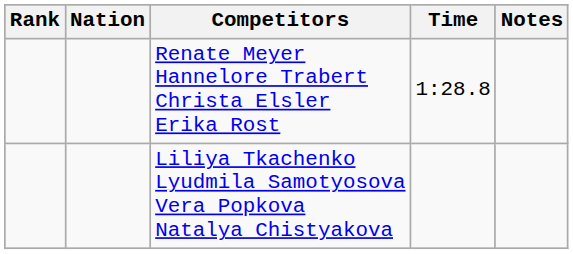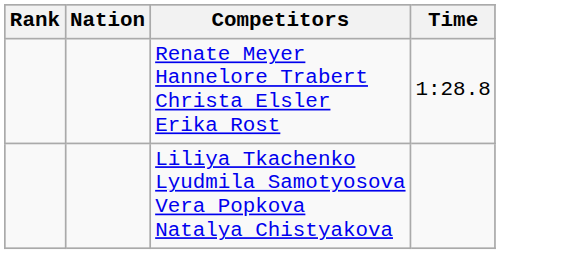- column: Notes
